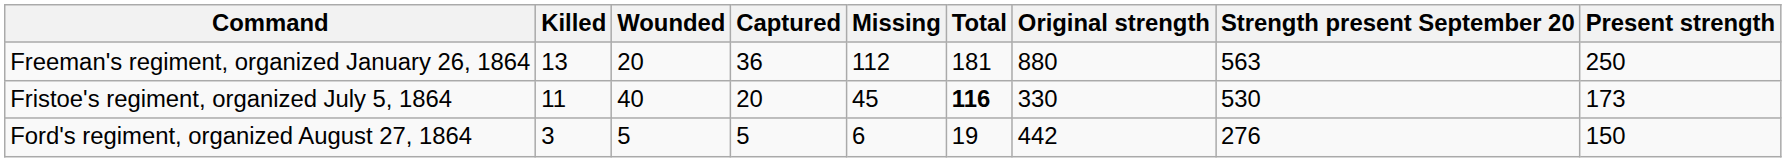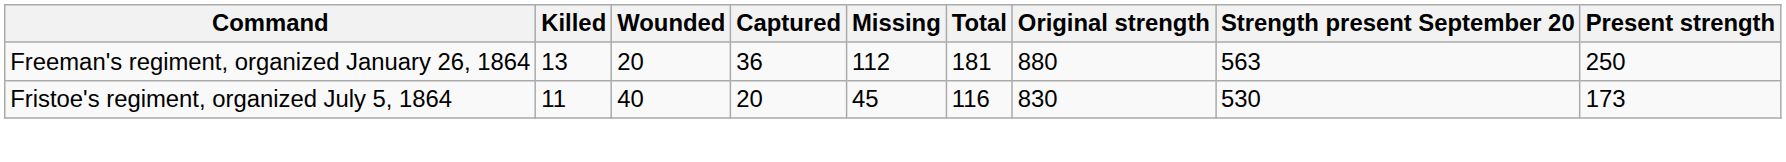Fristoe's regiment, organized July 5, 1864 | Total: bold -> normal
Fristoe's regiment, organized July 5, 1864 | Original strength: 330 -> 830
- row: Ford's regiment, organized August 27, 1864 | 3 | 5 | 5 | 6 | 19 | 442 | 276 | 150
